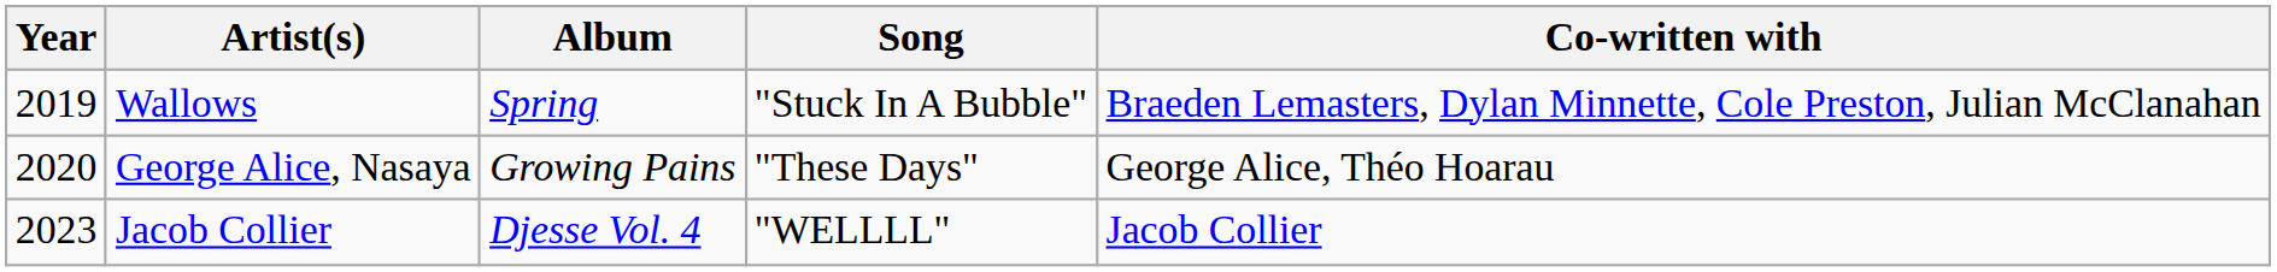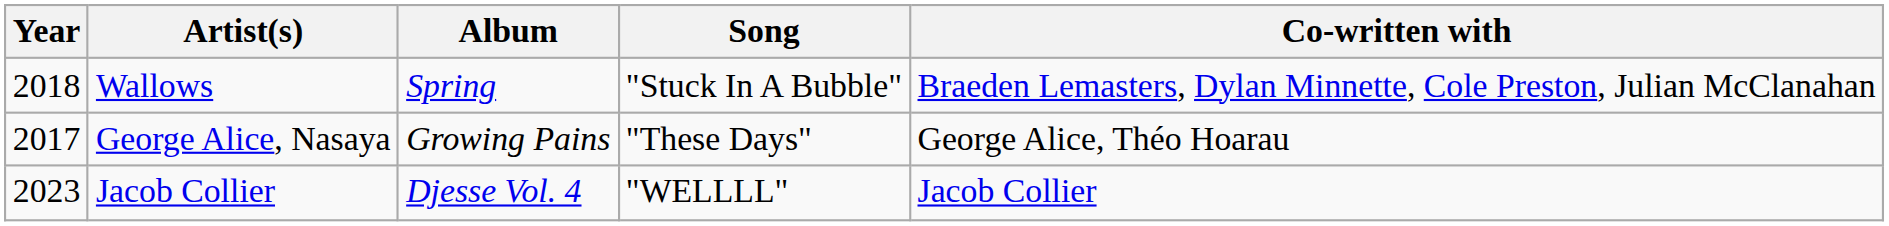Wallows | Year: 2019 -> 2018
George Alice, Nasaya | Year: 2020 -> 2017
